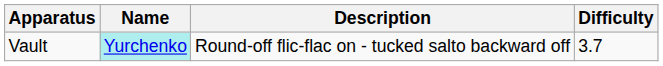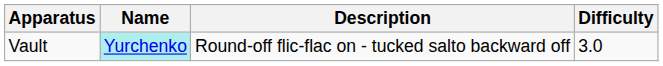Vault | Difficulty: 3.7 -> 3.0
